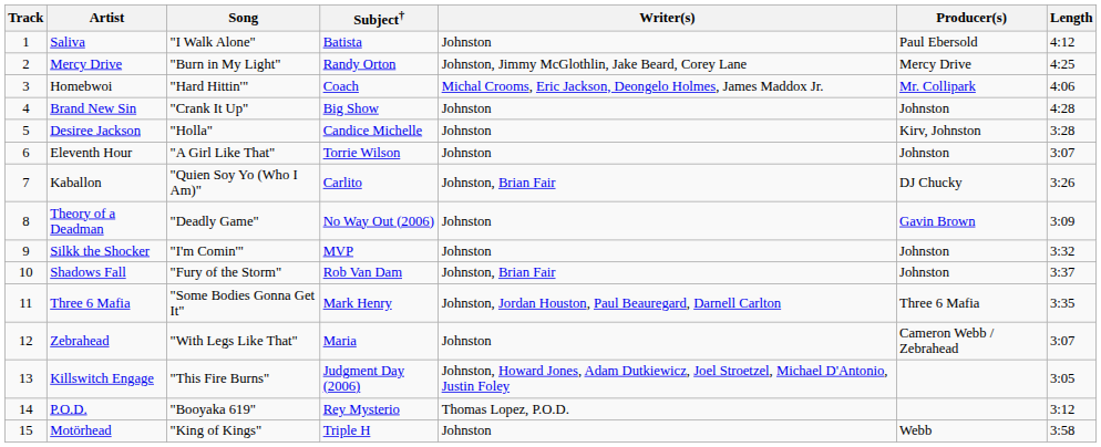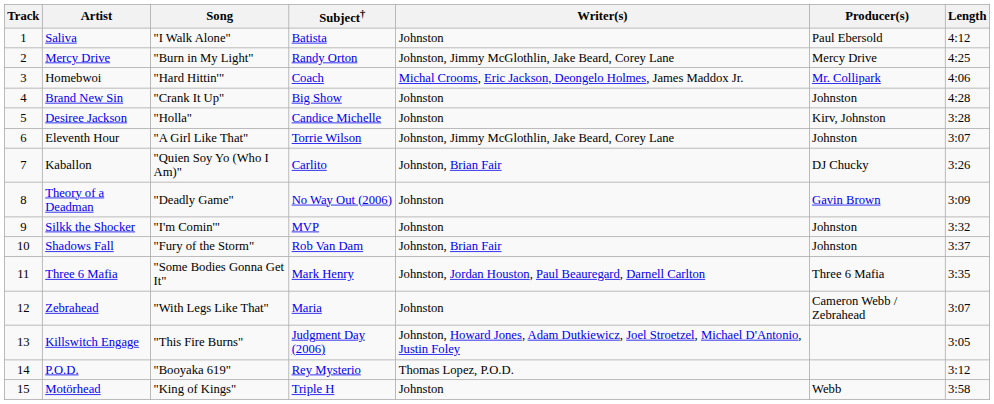Eleventh Hour | Writer(s): Johnston -> Johnston, Jimmy McGlothlin, Jake Beard, Corey Lane
